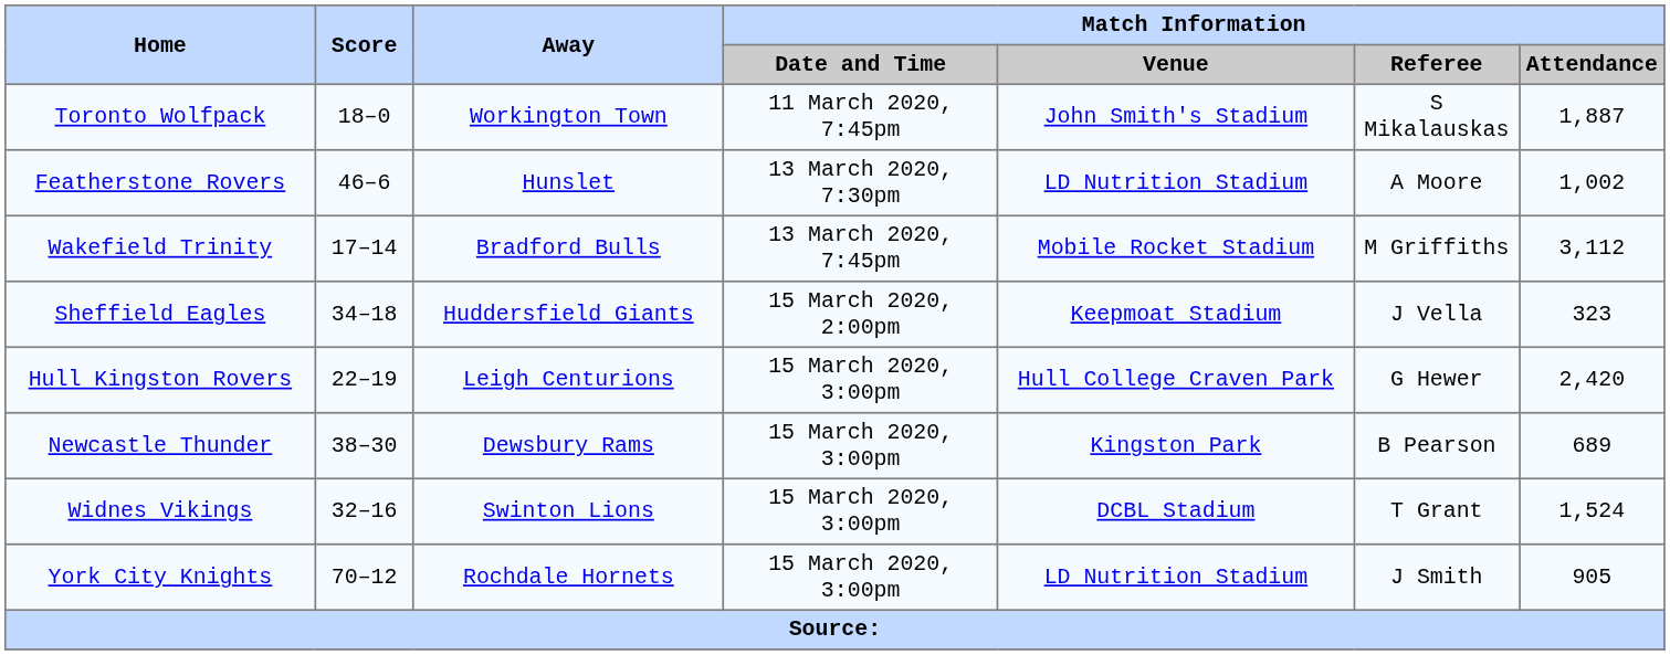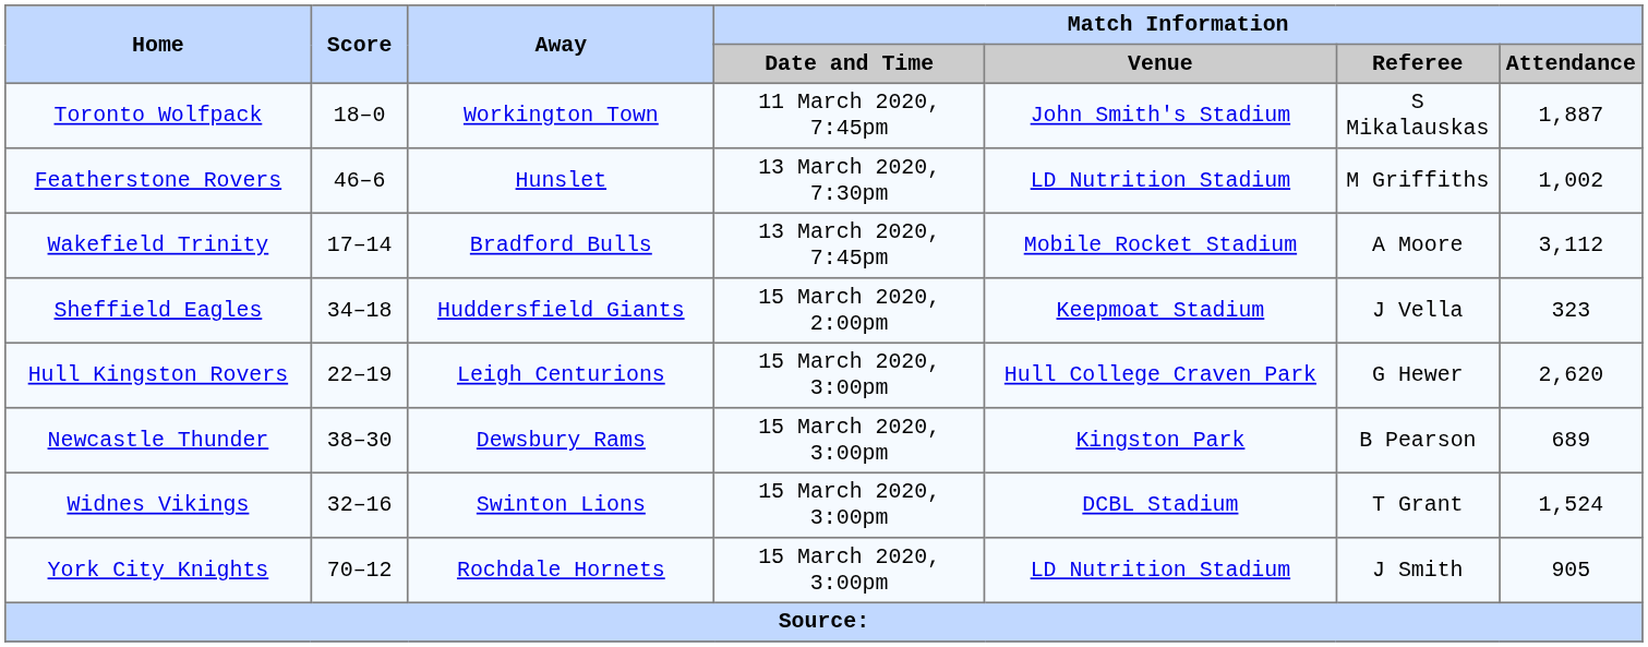Featherstone Rovers | Match Information / Referee: A Moore -> M Griffiths
Wakefield Trinity | Match Information / Referee: M Griffiths -> A Moore
Hull Kingston Rovers | Match Information / Attendance: 2,420 -> 2,620
